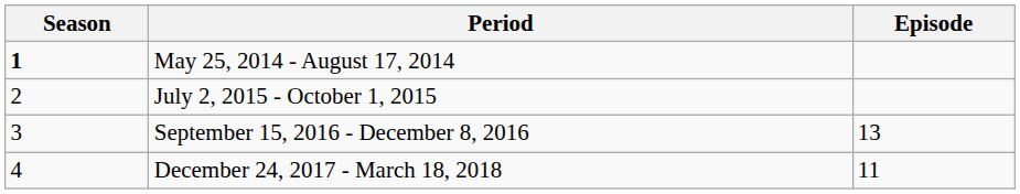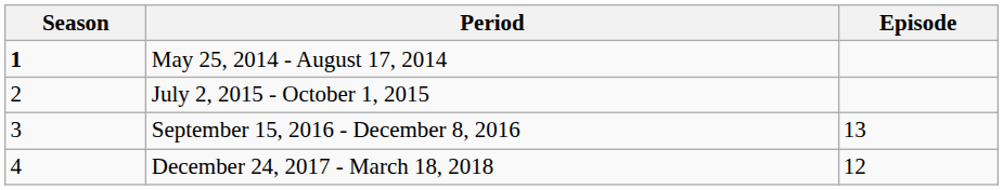December 24, 2017 - March 18, 2018 | Episode: 11 -> 12
